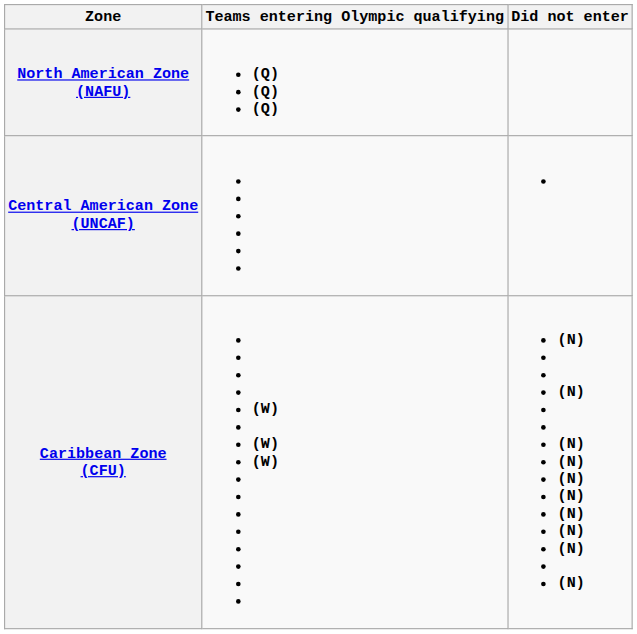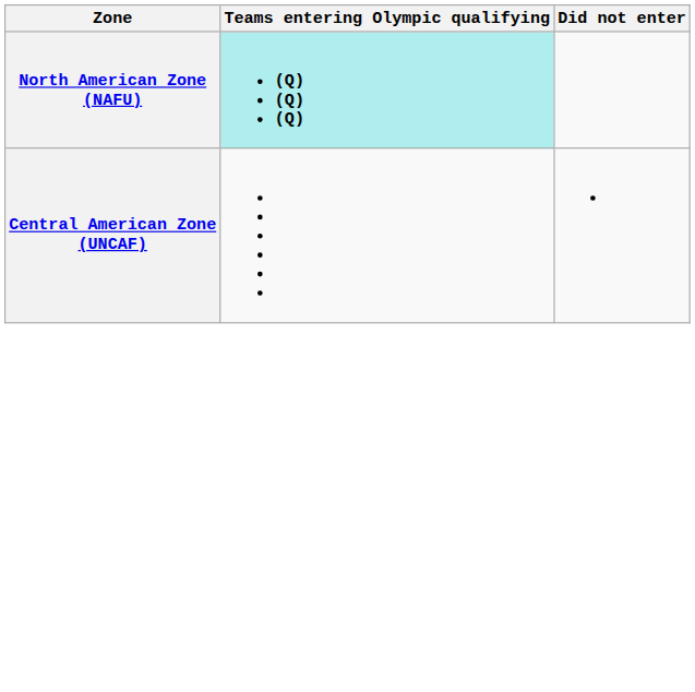North American Zone (NAFU) | Teams entering Olympic qualifying: no background -> paleturquoise background
- row: Caribbean Zone (CFU) | (W) (W) (W) | (N) (N) (N) (N) (N) (N) (N) (N) (N) (N)
